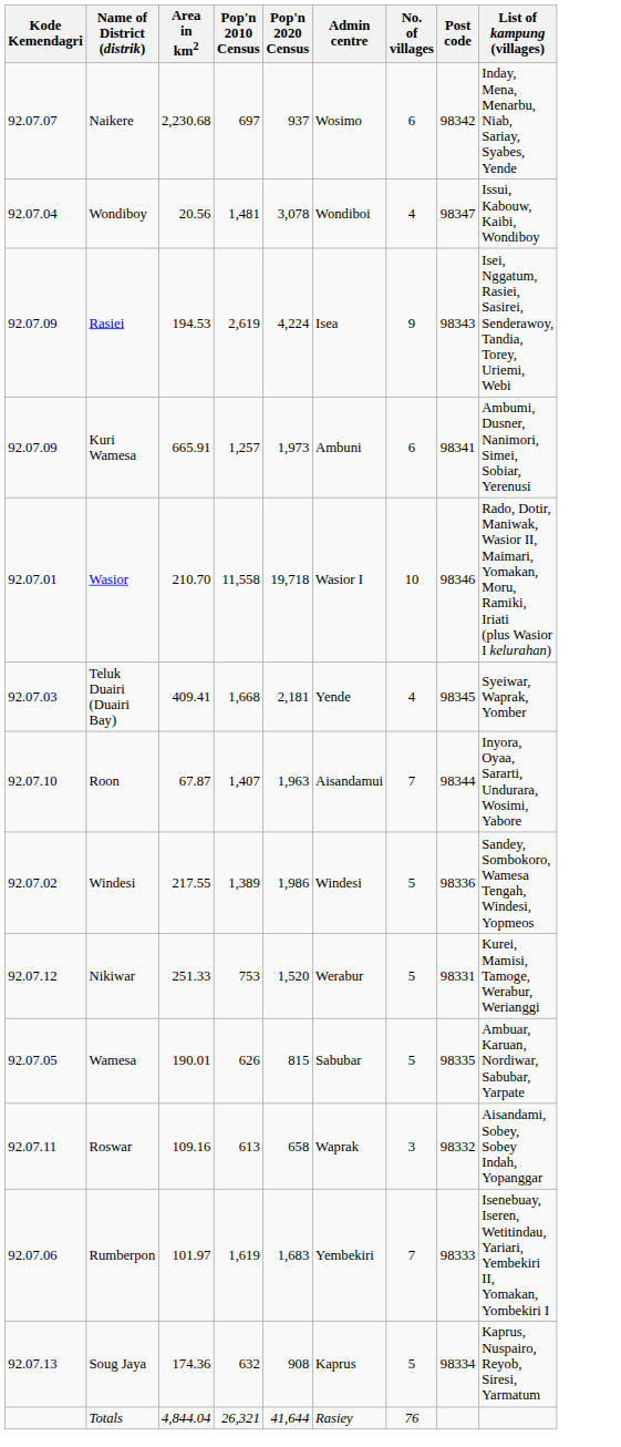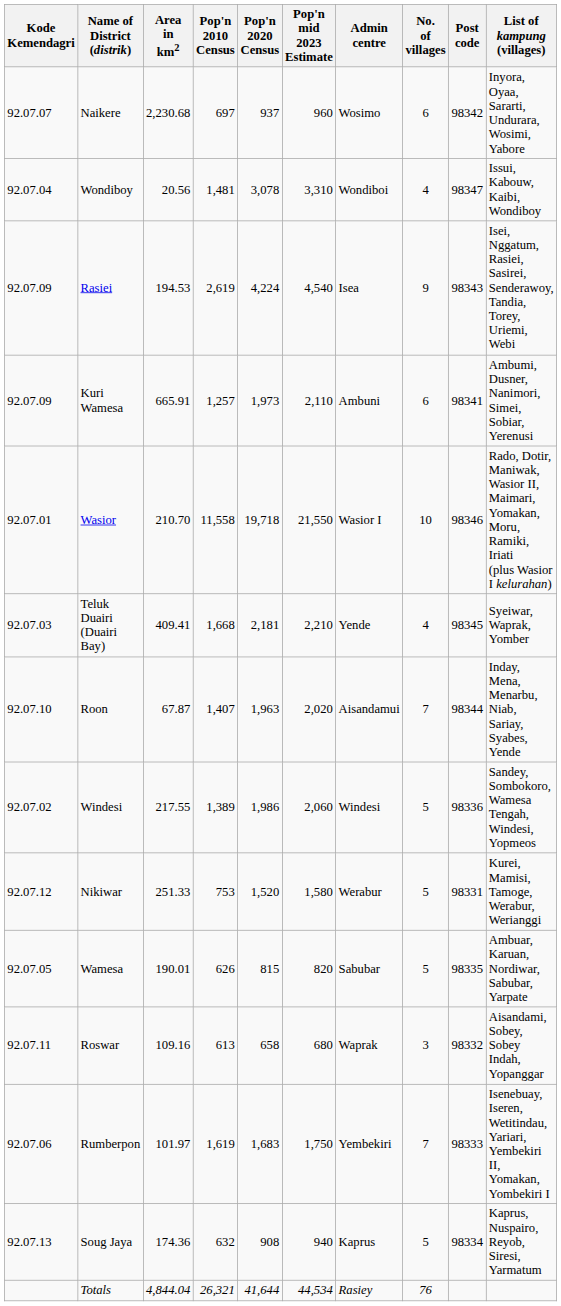+ column: Pop'n mid 2023 Estimate | 960 | 3,310 | 4,540 | 2,110 | 21,550 | 2,210 | 2,020 | 2,060 | 1,580 | 820 | 680 | 1,750 | 940 | 44,534
Naikere | List of kampung (villages): Inday, Mena, Menarbu, Niab, Sariay, Syabes, Yende -> Inyora, Oyaa, Sararti, Undurara, Wosimi, Yabore
Roon | List of kampung (villages): Inyora, Oyaa, Sararti, Undurara, Wosimi, Yabore -> Inday, Mena, Menarbu, Niab, Sariay, Syabes, Yende
